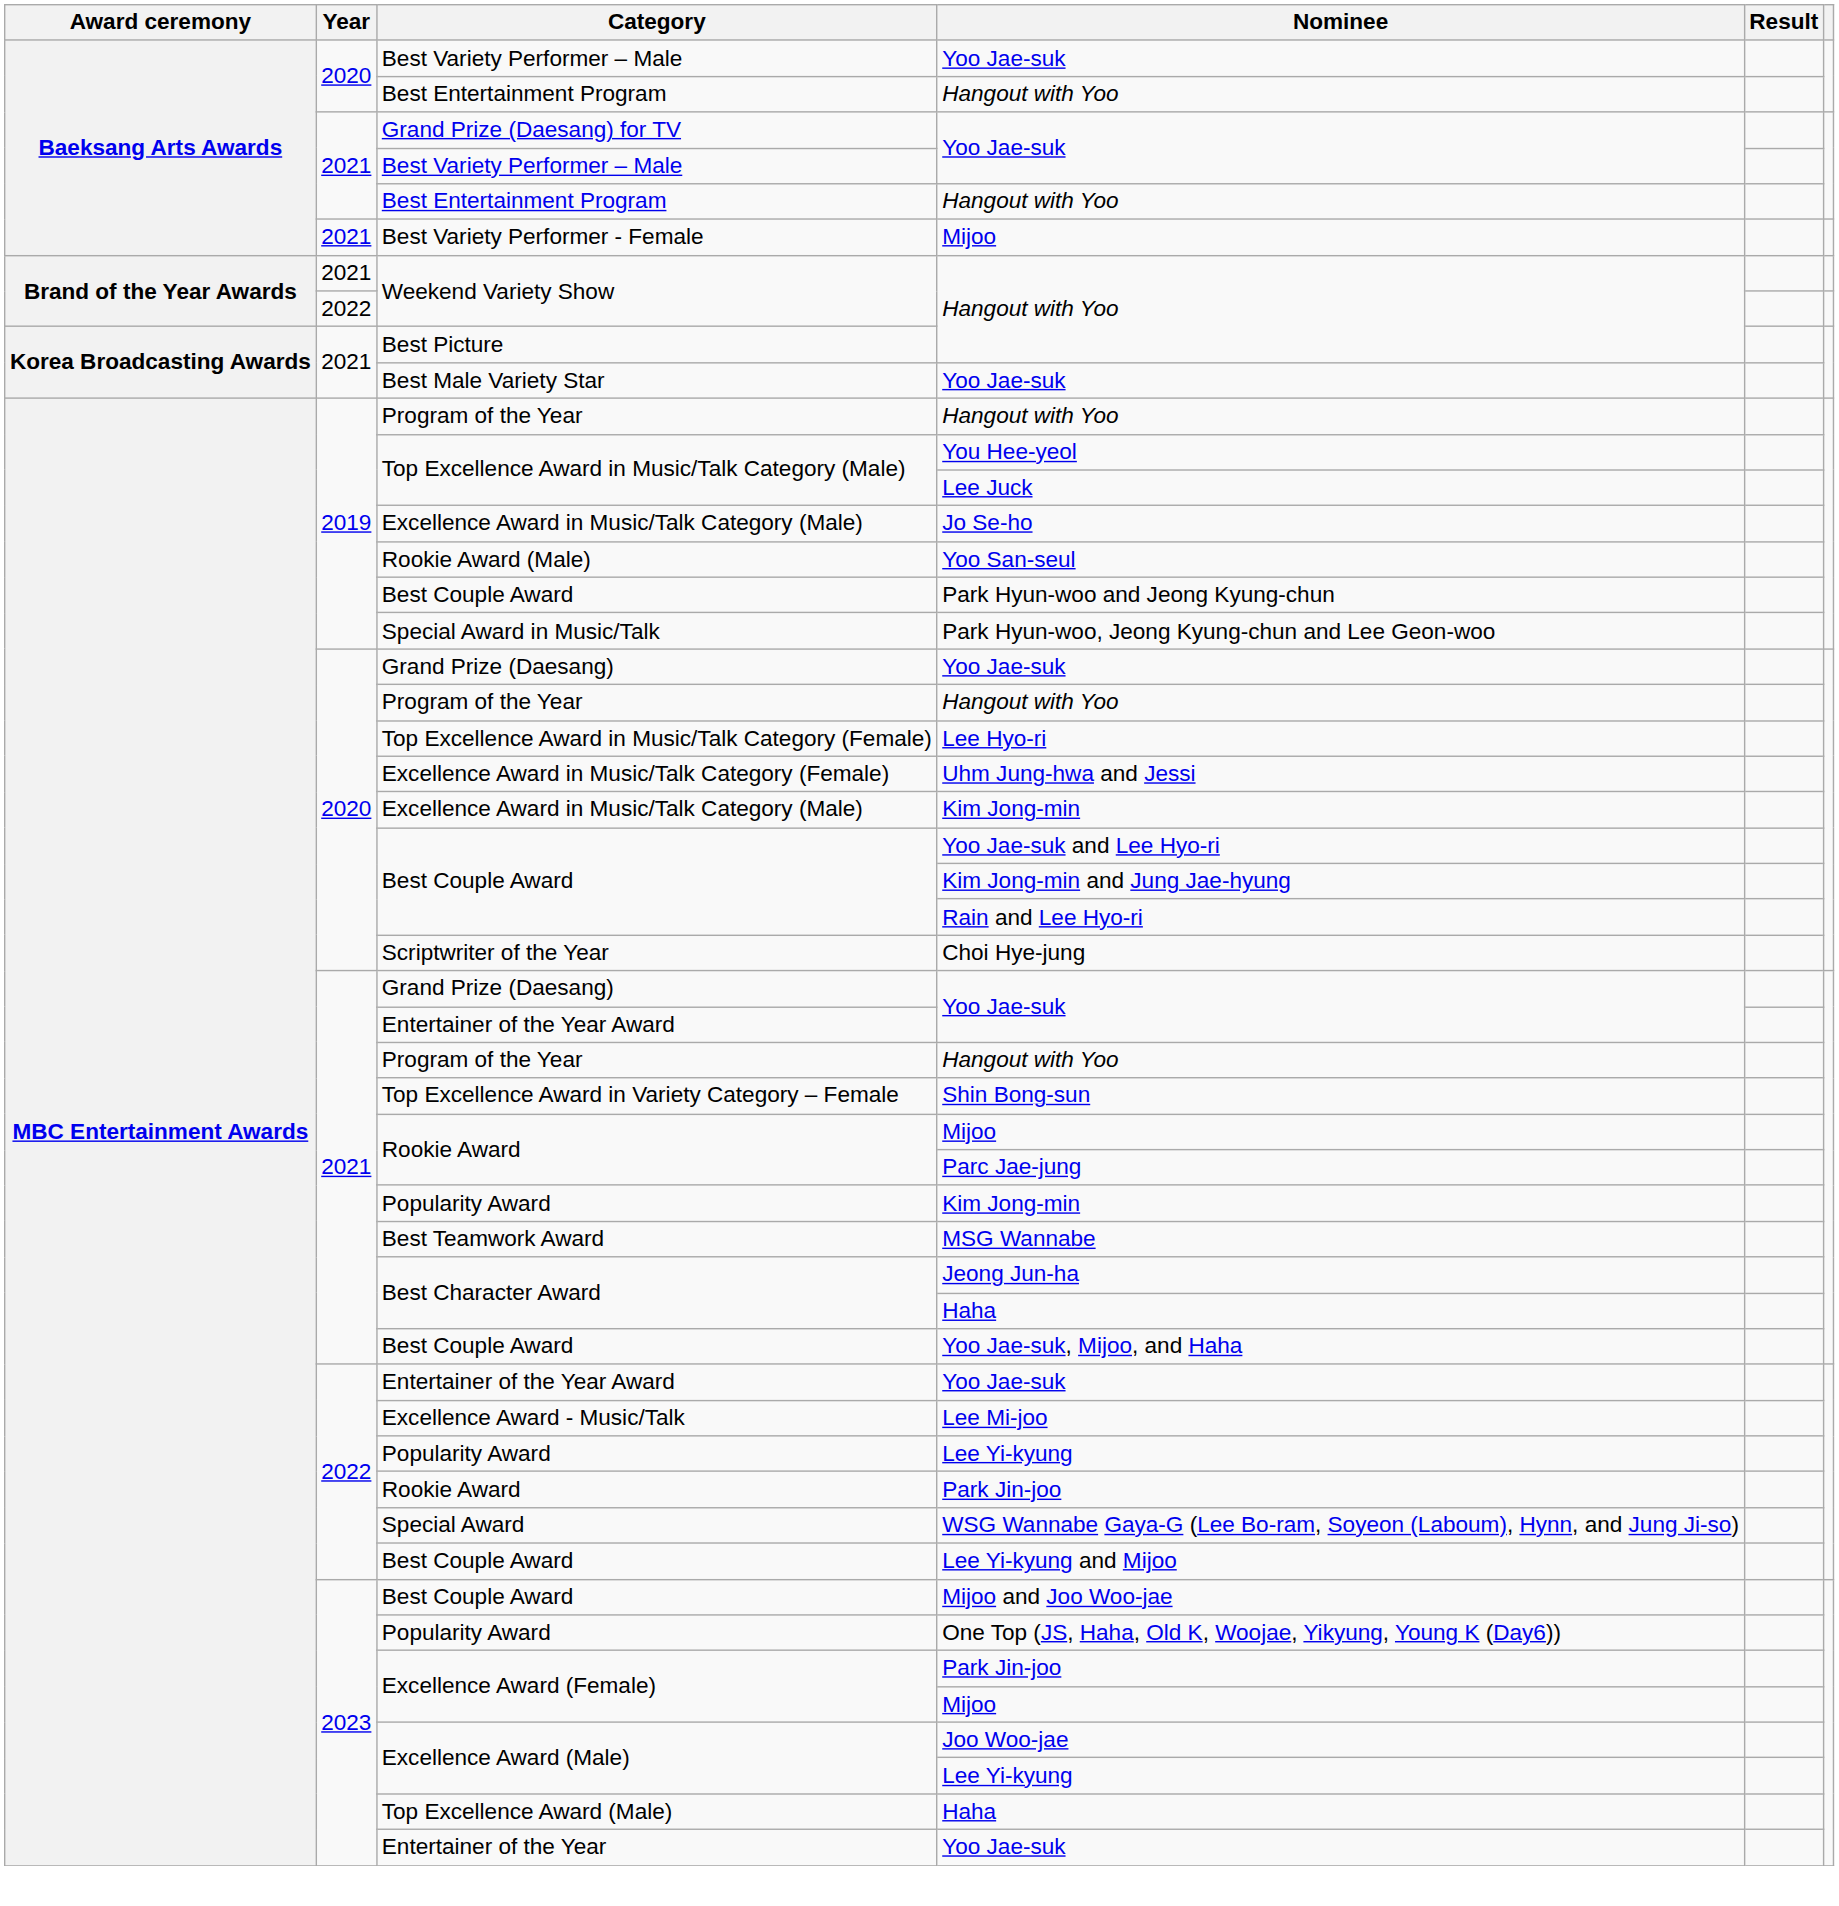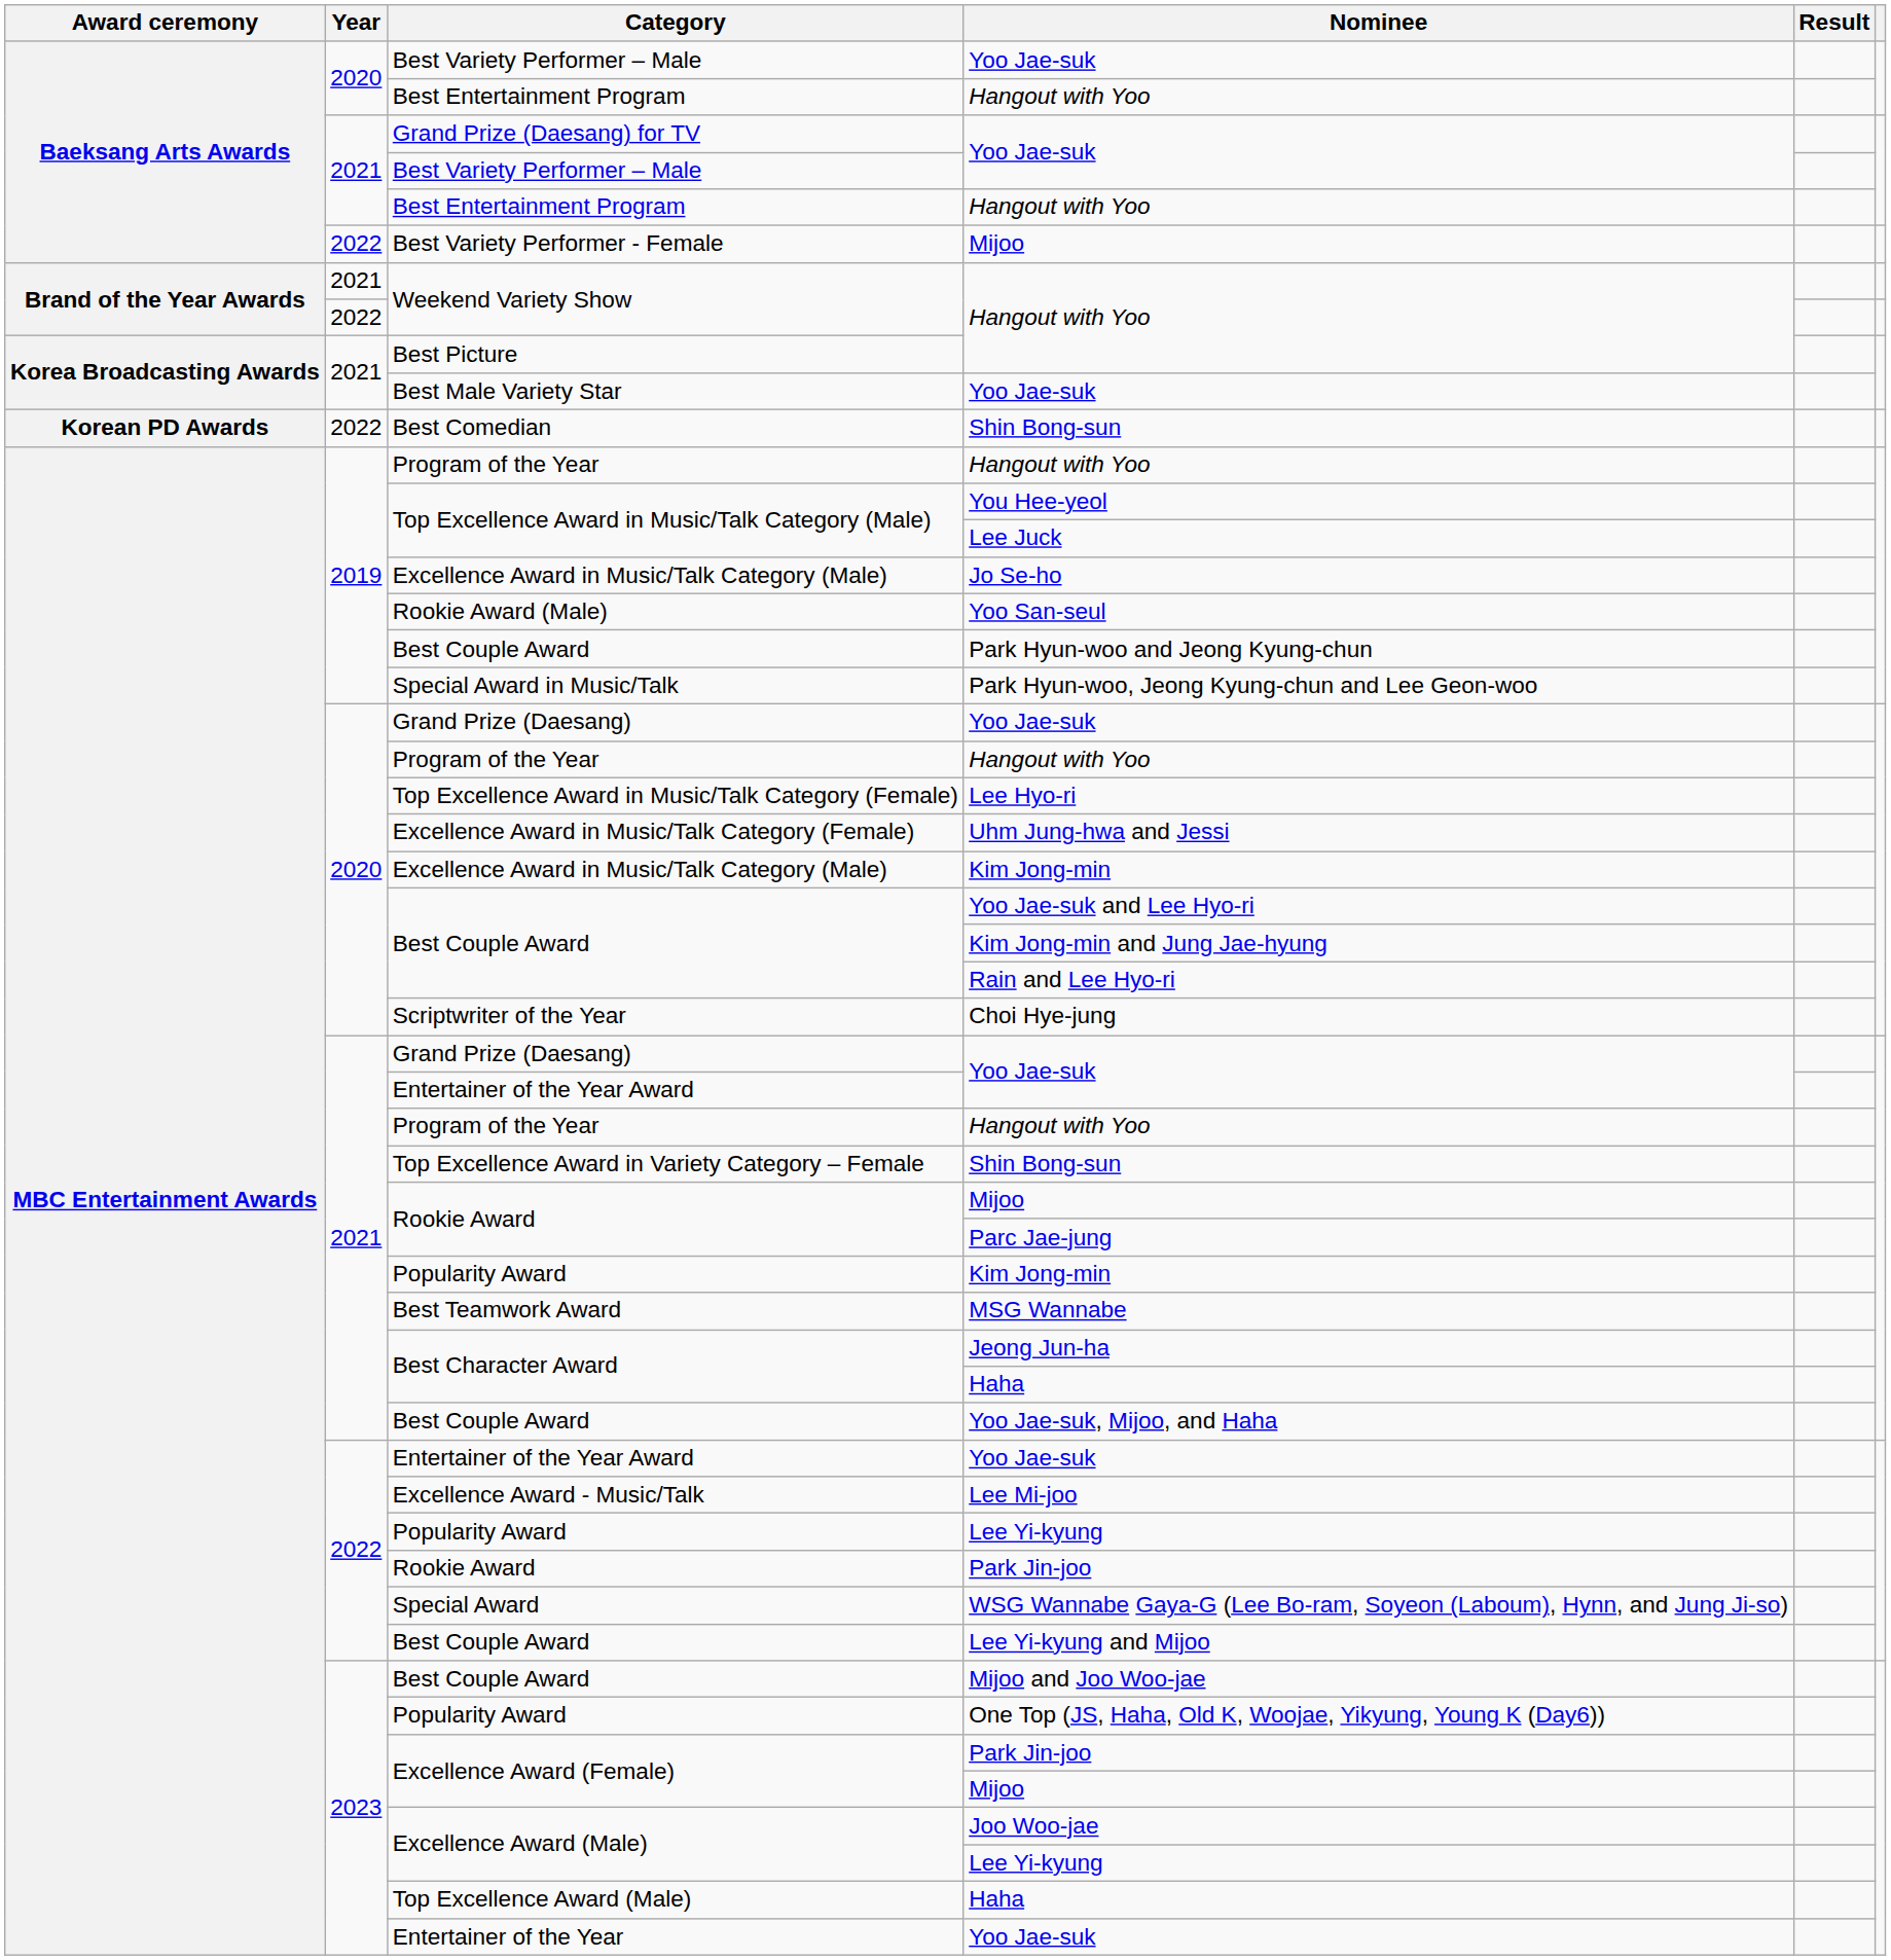Best Variety Performer - Female | Year: 2021 -> 2022
+ row: Korean PD Awards | 2022 | Best Comedian | Shin Bong-sun
